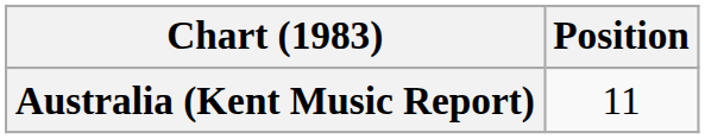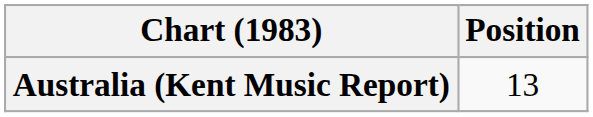Australia (Kent Music Report) | Position: 11 -> 13
